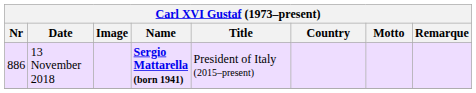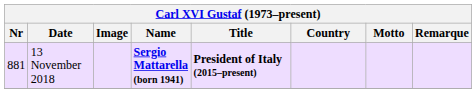13 November 2018 | Nr: 886 -> 881
13 November 2018 | Title: normal -> bold
